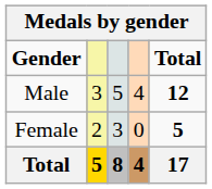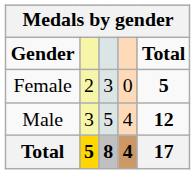rows swapped: Male <-> Female
